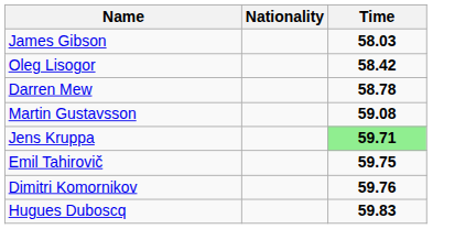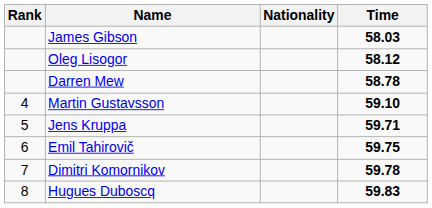+ column: Rank | 4 | 5 | 6 | 7 | 8
Oleg Lisogor | Time: 58.42 -> 58.12
Martin Gustavsson | Time: 59.08 -> 59.10
Jens Kruppa | Time: lightgreen background -> no background
Dimitri Komornikov | Time: 59.76 -> 59.78
